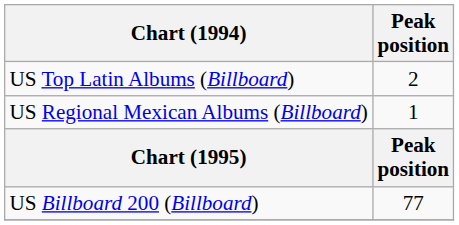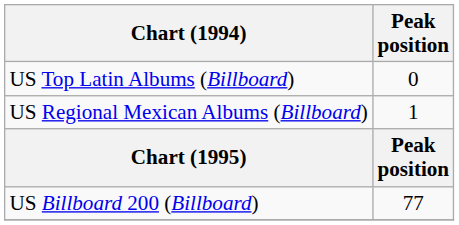US Top Latin Albums (Billboard) | Peak position: 2 -> 0
